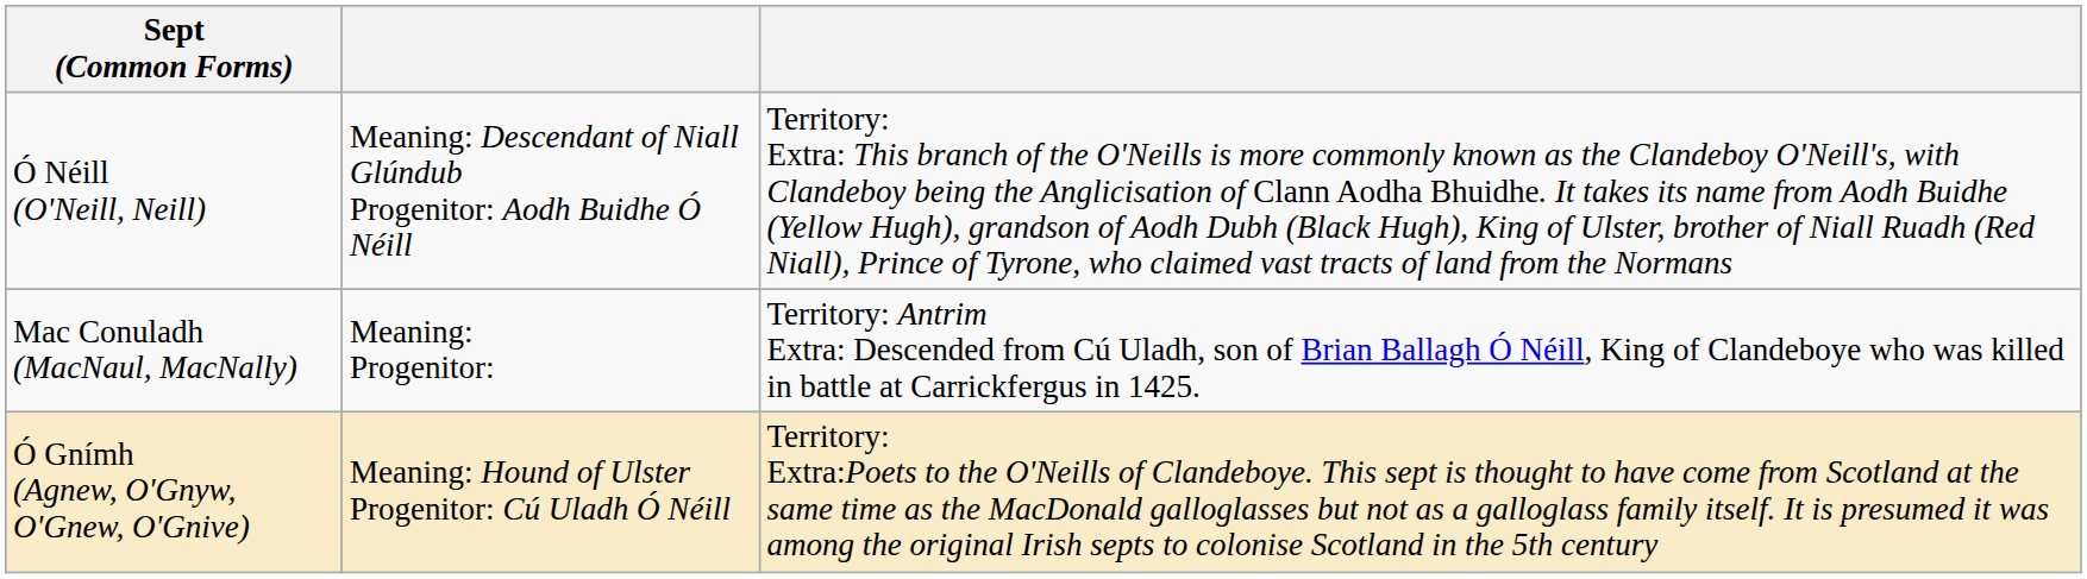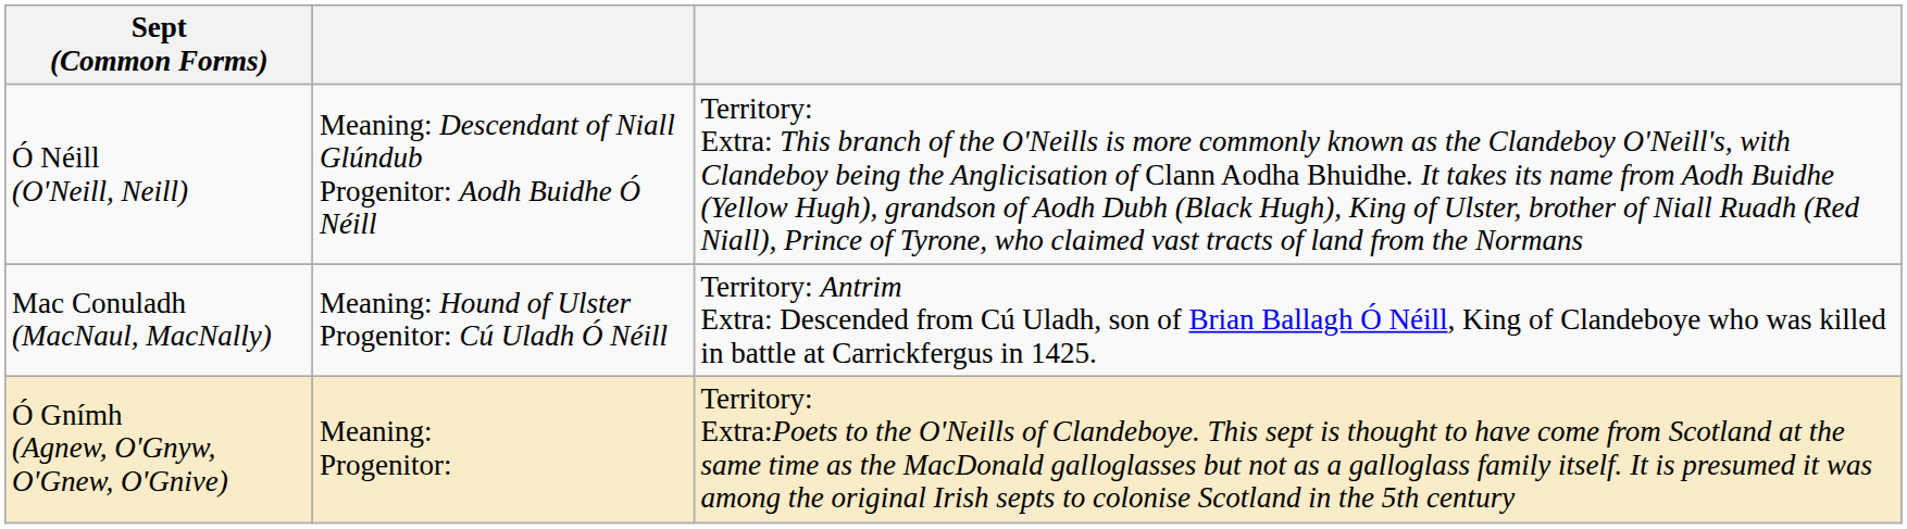Mac Conuladh (MacNaul, MacNally) | column 2: Meaning: Progenitor: -> Meaning: Hound of Ulster Progenitor: Cú Uladh Ó Néill
Ó Gnímh (Agnew, O'Gnyw, O'Gnew, O'Gnive) | column 2: Meaning: Hound of Ulster Progenitor: Cú Uladh Ó Néill -> Meaning: Progenitor:
